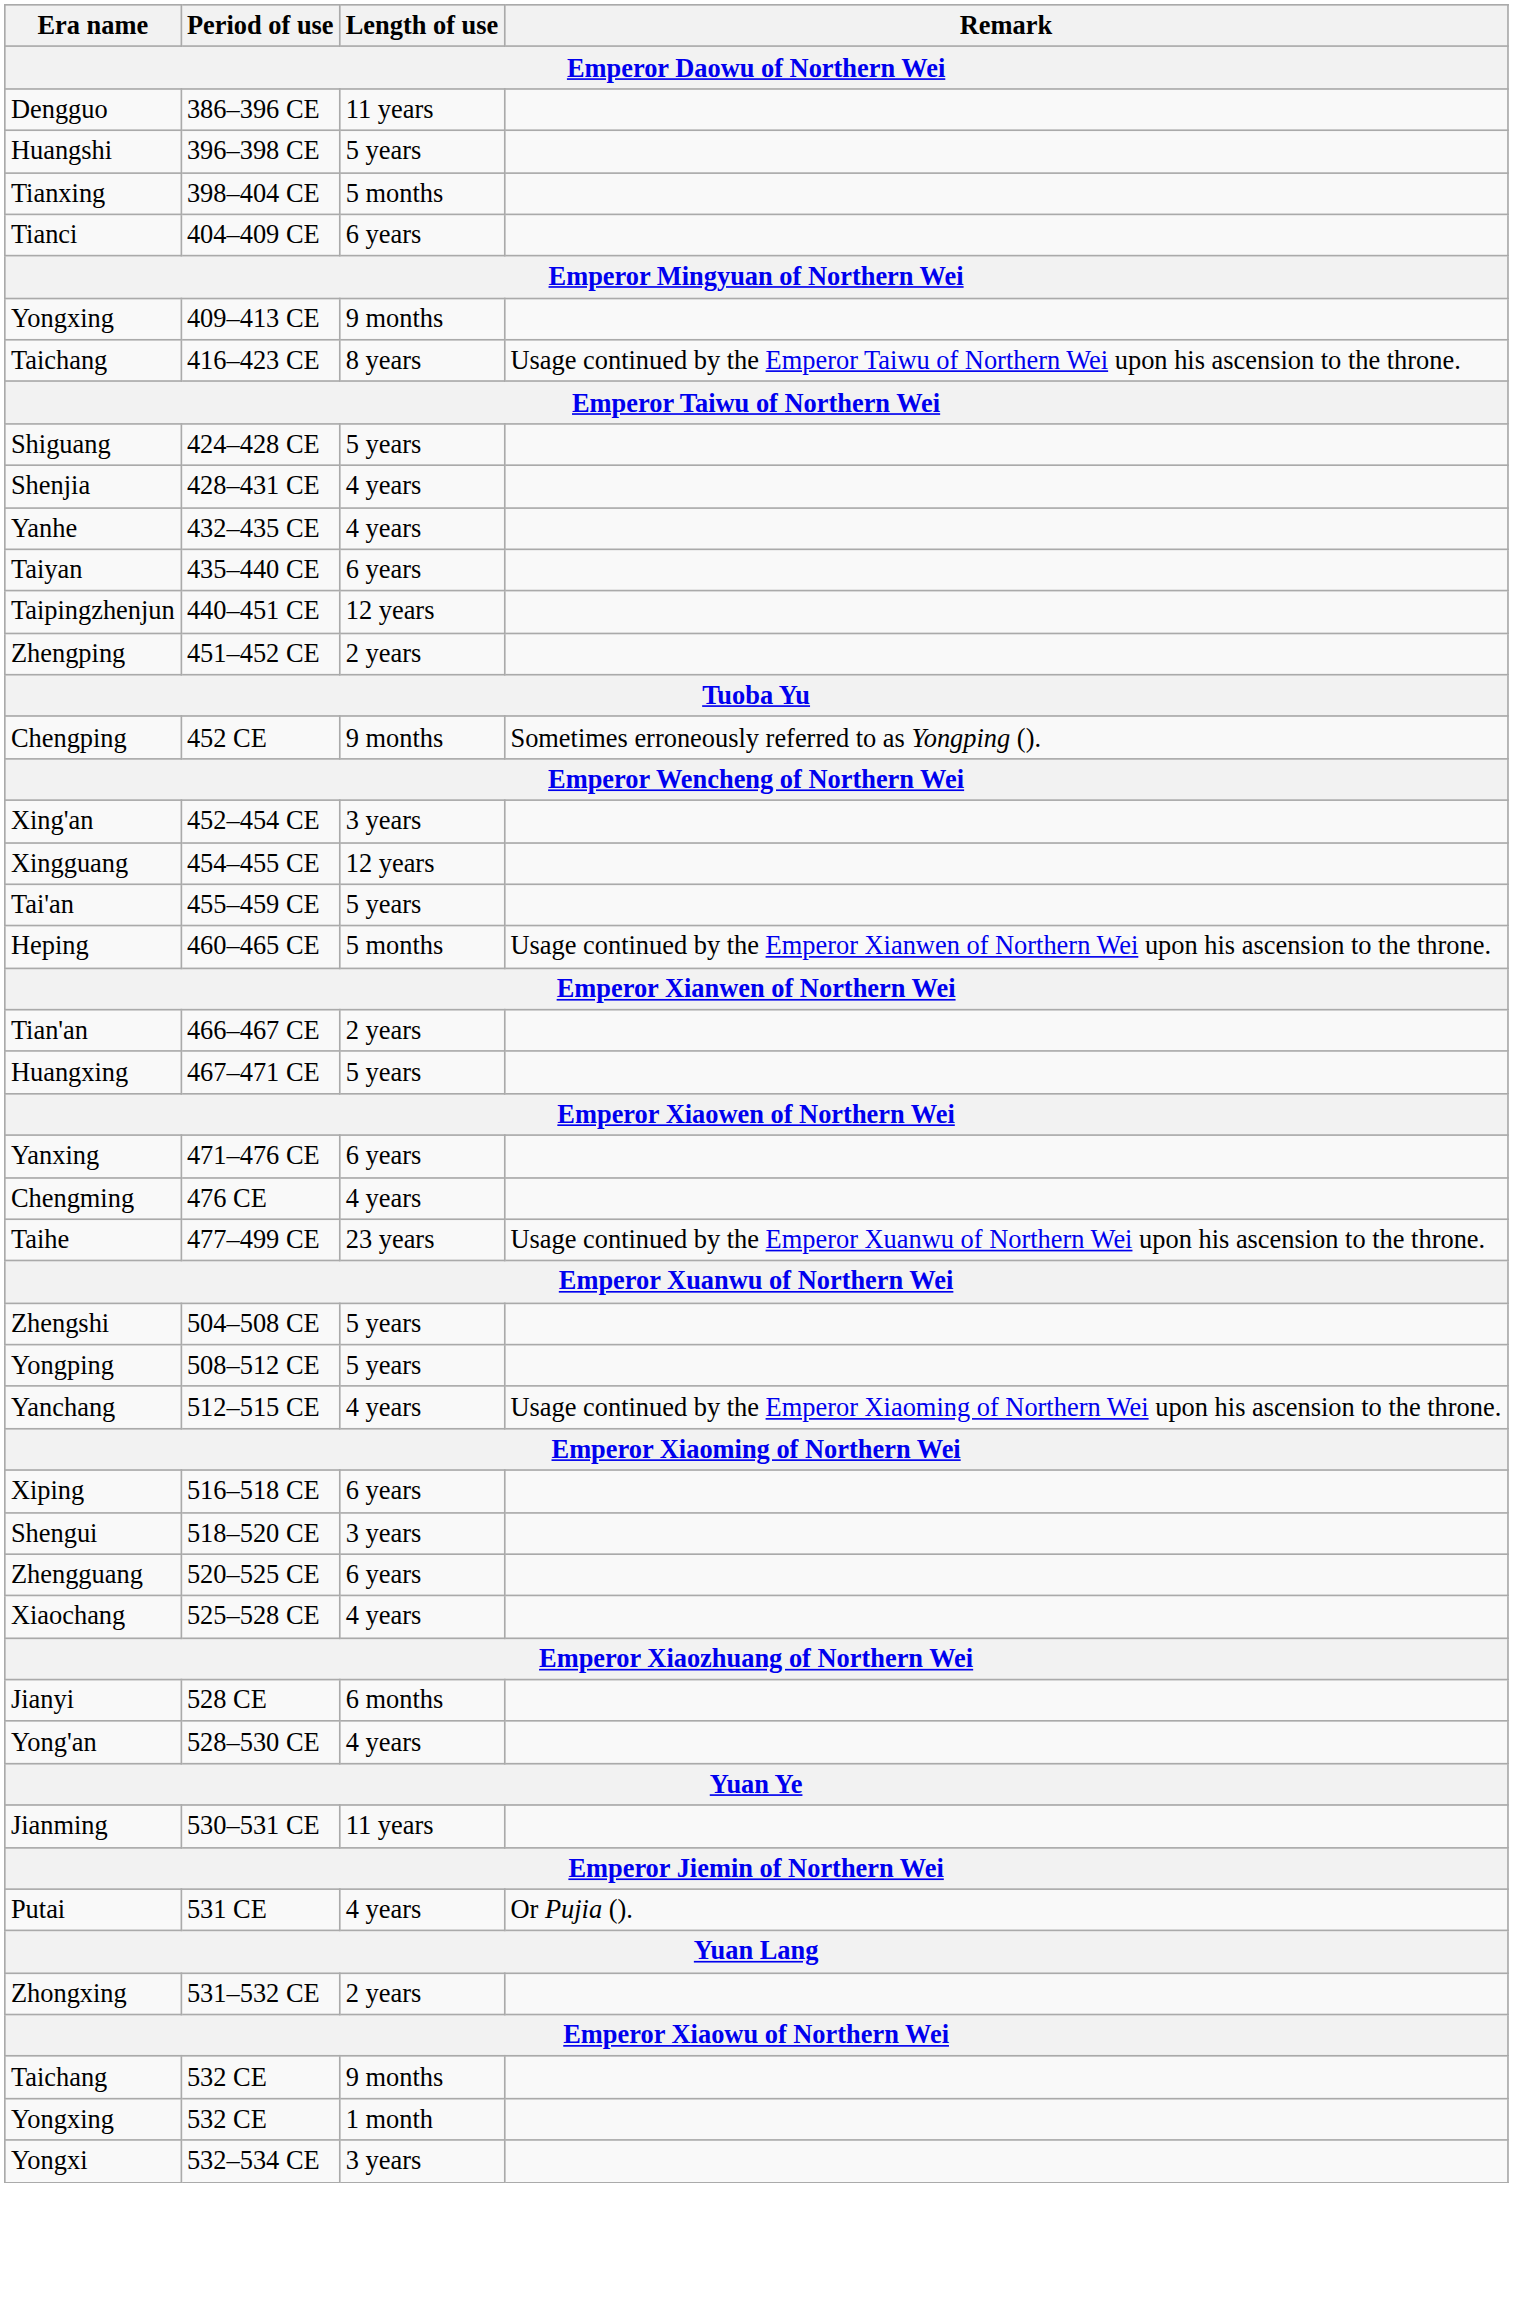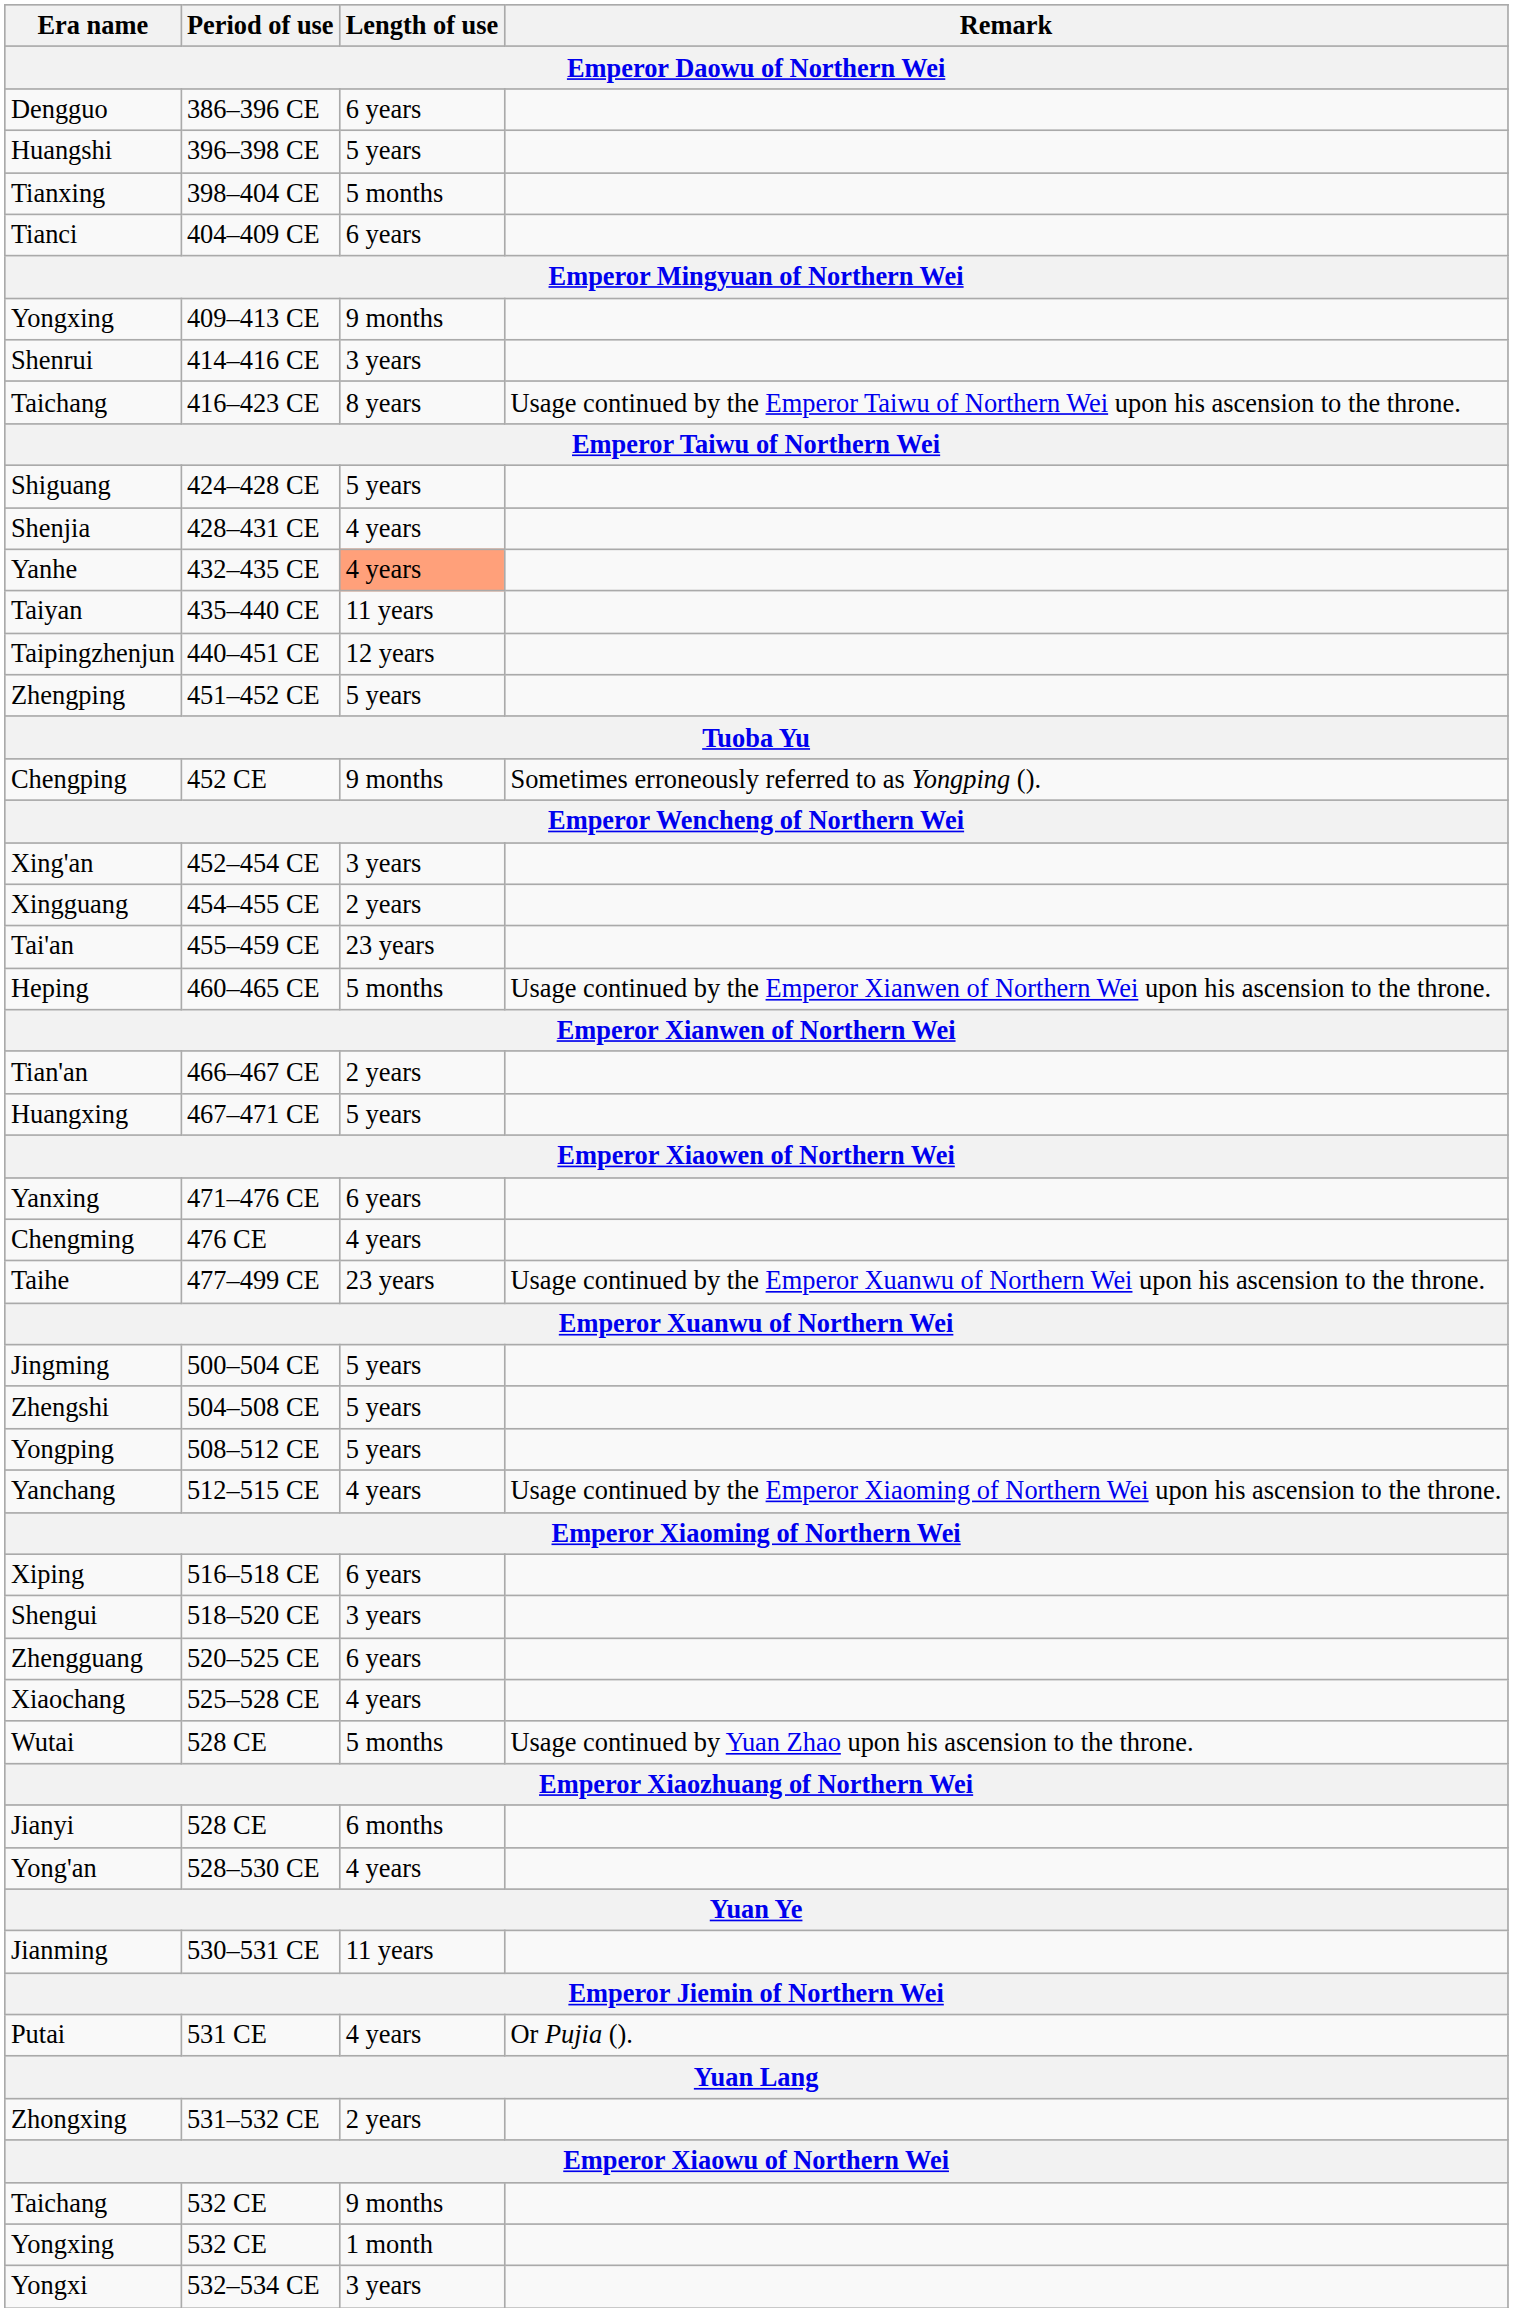Dengguo | Length of use: 11 years -> 6 years
+ row: Shenrui | 414–416 CE | 3 years
Yanhe | Length of use: no background -> lightsalmon background
Taiyan | Length of use: 6 years -> 11 years
Zhengping | Length of use: 2 years -> 5 years
Xingguang | Length of use: 12 years -> 2 years
Tai'an | Length of use: 5 years -> 23 years
+ row: Jingming | 500–504 CE | 5 years
+ row: Wutai | 528 CE | 5 months | Usage continued by Yuan Zhao upon his ascension to the throne.
